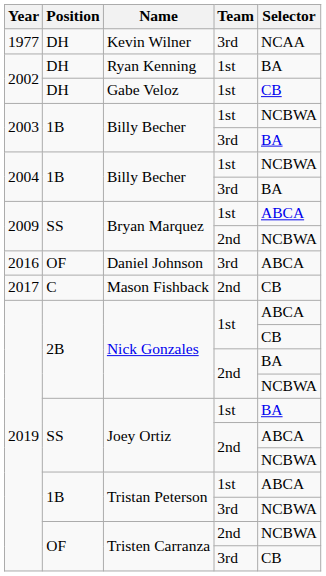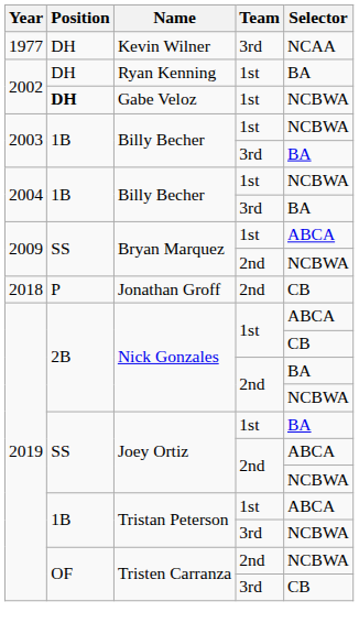Gabe Veloz | Position: normal -> bold
Gabe Veloz | Selector: CB -> NCBWA
- row: 2016 | OF | Daniel Johnson | 3rd | ABCA
- row: 2017 | C | Mason Fishback | 2nd | CB
+ row: 2018 | P | Jonathan Groff | 2nd | CB
